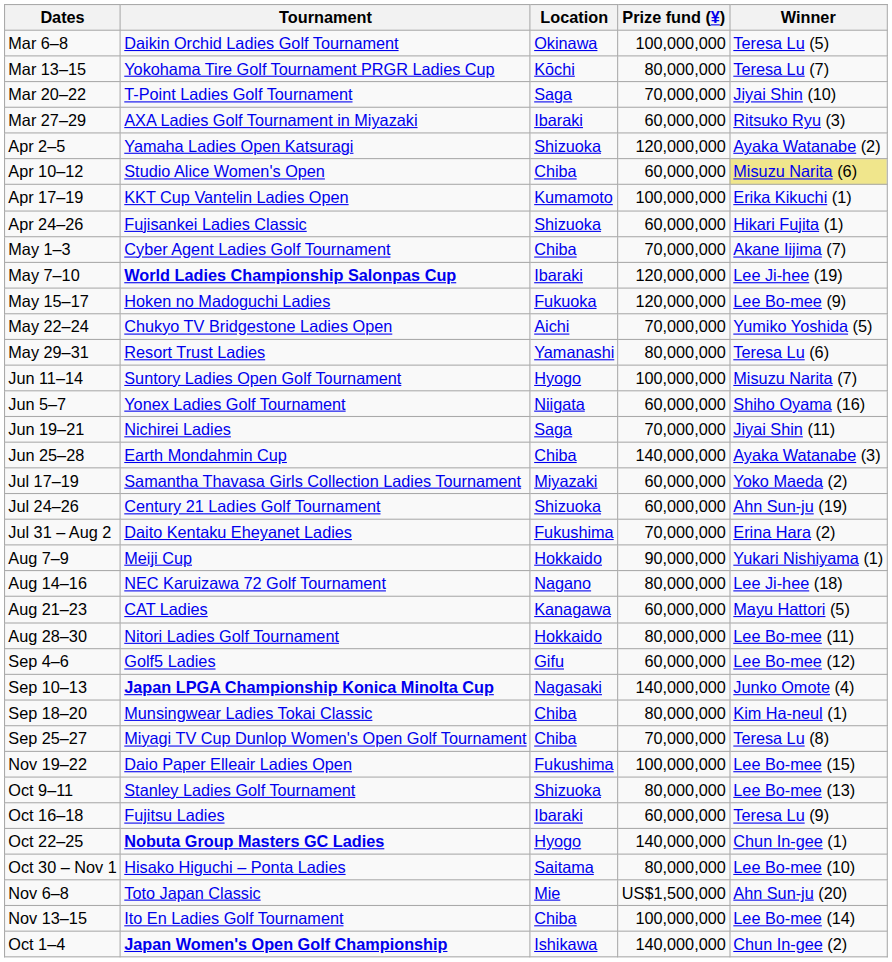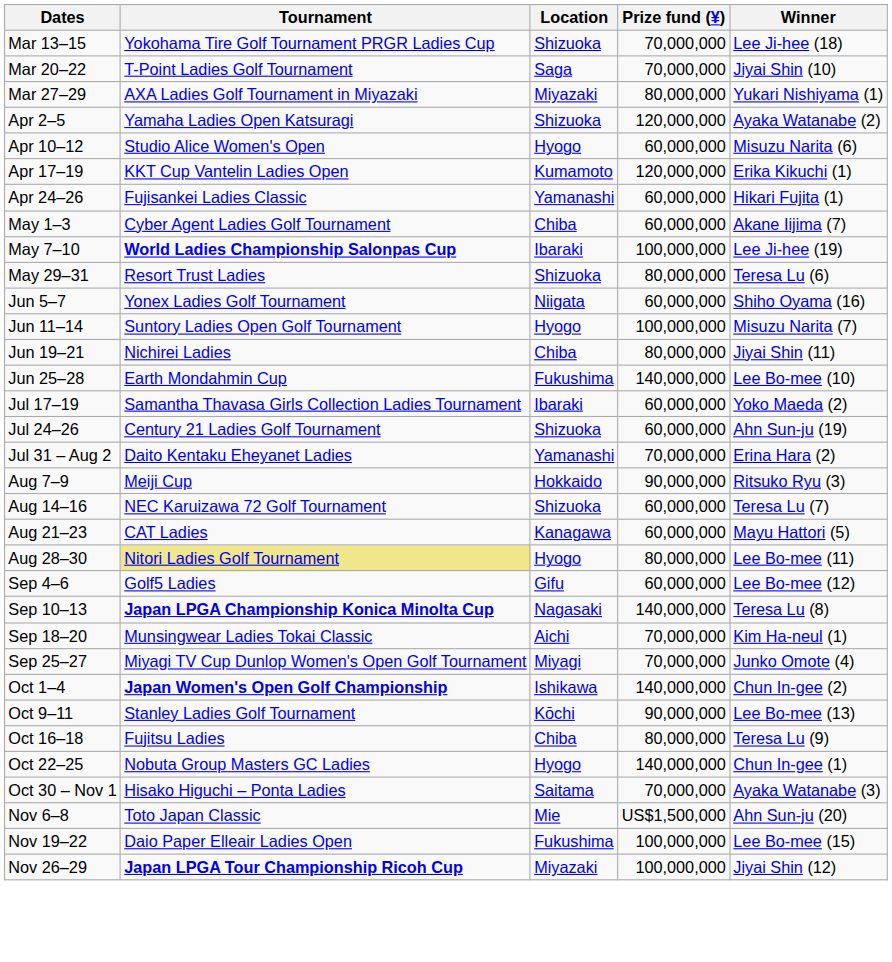- row: Mar 6–8 | Daikin Orchid Ladies Golf Tournament | Okinawa | 100,000,000 | Teresa Lu (5)
Mar 13–15 | Location: Kōchi -> Shizuoka
Mar 13–15 | Prize fund (¥): 80,000,000 -> 70,000,000
Mar 13–15 | Winner: Teresa Lu (7) -> Lee Ji-hee (18)
Mar 27–29 | Location: Ibaraki -> Miyazaki
Mar 27–29 | Prize fund (¥): 60,000,000 -> 80,000,000
Mar 27–29 | Winner: Ritsuko Ryu (3) -> Yukari Nishiyama (1)
Apr 10–12 | Location: Chiba -> Hyogo
Apr 10–12 | Winner: khaki background -> no background
Apr 17–19 | Prize fund (¥): 100,000,000 -> 120,000,000
Apr 24–26 | Location: Shizuoka -> Yamanashi
May 1–3 | Prize fund (¥): 70,000,000 -> 60,000,000
May 7–10 | Prize fund (¥): 120,000,000 -> 100,000,000
- row: May 15–17 | Hoken no Madoguchi Ladies | Fukuoka | 120,000,000 | Lee Bo-mee (9)
- row: May 22–24 | Chukyo TV Bridgestone Ladies Open | Aichi | 70,000,000 | Yumiko Yoshida (5)
May 29–31 | Location: Yamanashi -> Shizuoka
rows swapped: Jun 5–7 <-> Jun 11–14
Jun 19–21 | Location: Saga -> Chiba
Jun 19–21 | Prize fund (¥): 70,000,000 -> 80,000,000
Jun 25–28 | Location: Chiba -> Fukushima
Jun 25–28 | Winner: Ayaka Watanabe (3) -> Lee Bo-mee (10)
Jul 17–19 | Location: Miyazaki -> Ibaraki
Jul 31 – Aug 2 | Location: Fukushima -> Yamanashi
Aug 7–9 | Winner: Yukari Nishiyama (1) -> Ritsuko Ryu (3)
Aug 14–16 | Location: Nagano -> Shizuoka
Aug 14–16 | Prize fund (¥): 80,000,000 -> 60,000,000
Aug 14–16 | Winner: Lee Ji-hee (18) -> Teresa Lu (7)
Aug 28–30 | Tournament: no background -> khaki background
Aug 28–30 | Location: Hokkaido -> Hyogo
Sep 10–13 | Winner: Junko Omote (4) -> Teresa Lu (8)
Sep 18–20 | Location: Chiba -> Aichi
Sep 18–20 | Prize fund (¥): 80,000,000 -> 70,000,000
Sep 25–27 | Location: Chiba -> Miyagi
Sep 25–27 | Winner: Teresa Lu (8) -> Junko Omote (4)
rows swapped: Oct 1–4 <-> Nov 19–22
Oct 9–11 | Location: Shizuoka -> Kōchi
Oct 9–11 | Prize fund (¥): 80,000,000 -> 90,000,000
Oct 16–18 | Location: Ibaraki -> Chiba
Oct 16–18 | Prize fund (¥): 60,000,000 -> 80,000,000
Oct 22–25 | Tournament: bold -> normal
Oct 30 – Nov 1 | Prize fund (¥): 80,000,000 -> 70,000,000
Oct 30 – Nov 1 | Winner: Lee Bo-mee (10) -> Ayaka Watanabe (3)
- row: Nov 13–15 | Ito En Ladies Golf Tournament | Chiba | 100,000,000 | Lee Bo-mee (14)
+ row: Nov 26–29 | Japan LPGA Tour Championship Ricoh Cup | Miyazaki | 100,000,000 | Jiyai Shin (12)
